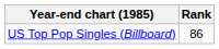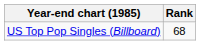US Top Pop Singles (Billboard) | Rank: 86 -> 68
